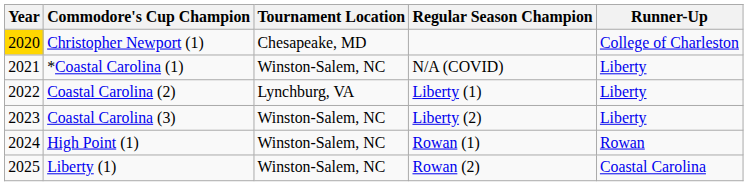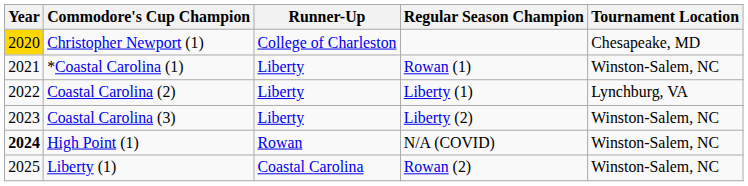columns swapped: Runner-Up <-> Tournament Location
*Coastal Carolina (1) | Regular Season Champion: N/A (COVID) -> Rowan (1)
High Point (1) | Year: normal -> bold
High Point (1) | Regular Season Champion: Rowan (1) -> N/A (COVID)
